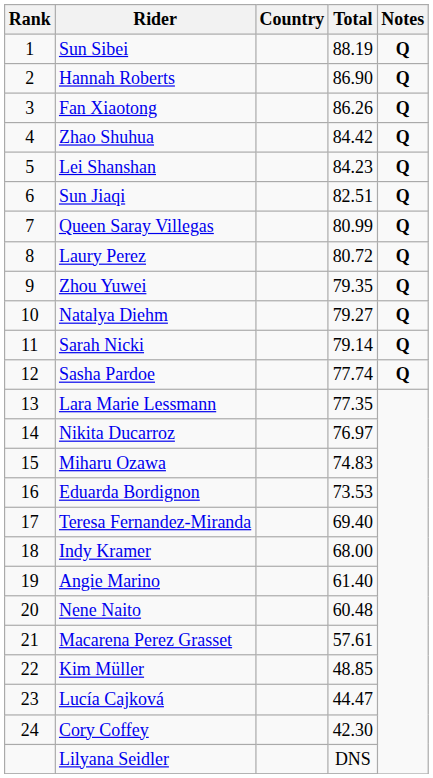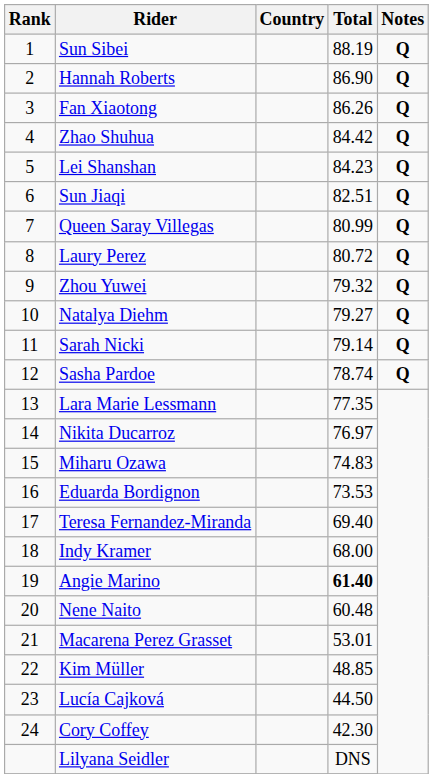Zhou Yuwei | Total: 79.35 -> 79.32
Sasha Pardoe | Total: 77.74 -> 78.74
Angie Marino | Total: normal -> bold
Macarena Perez Grasset | Total: 57.61 -> 53.01
Lucía Cajková | Total: 44.47 -> 44.50
